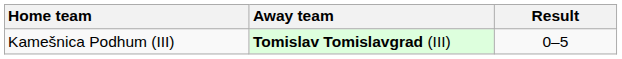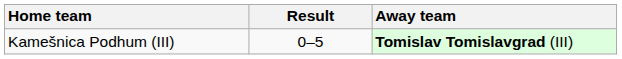columns swapped: Away team <-> Result
